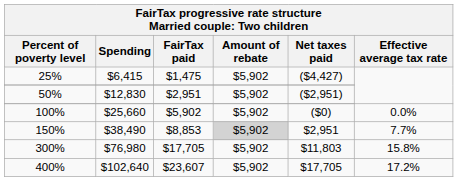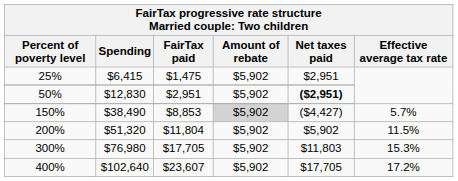25% | Net taxes paid: ($4,427) -> $2,951
50% | Net taxes paid: normal -> bold
- row: 100% | $25,660 | $5,902 | $5,902 | ($0) | 0.0%
150% | Net taxes paid: $2,951 -> ($4,427)
150% | Effective average tax rate: 7.7% -> 5.7%
+ row: 200% | $51,320 | $11,804 | $5,902 | $5,902 | 11.5%
300% | Effective average tax rate: 15.8% -> 15.3%
